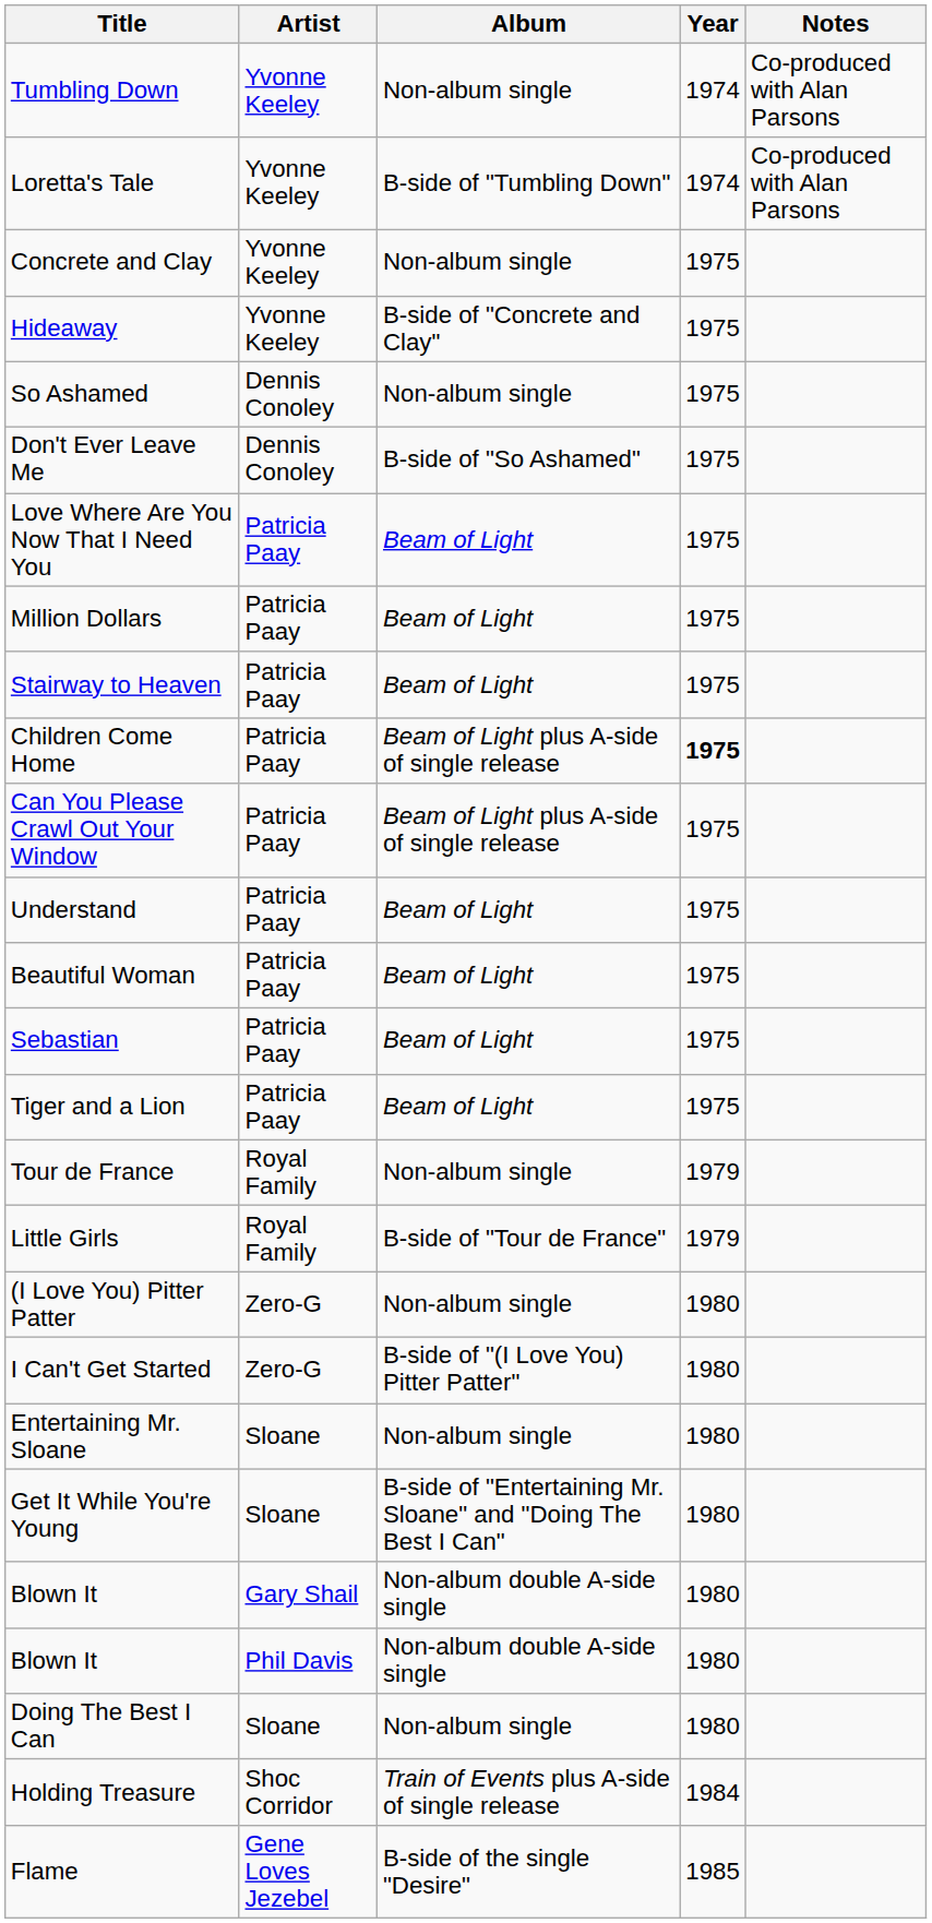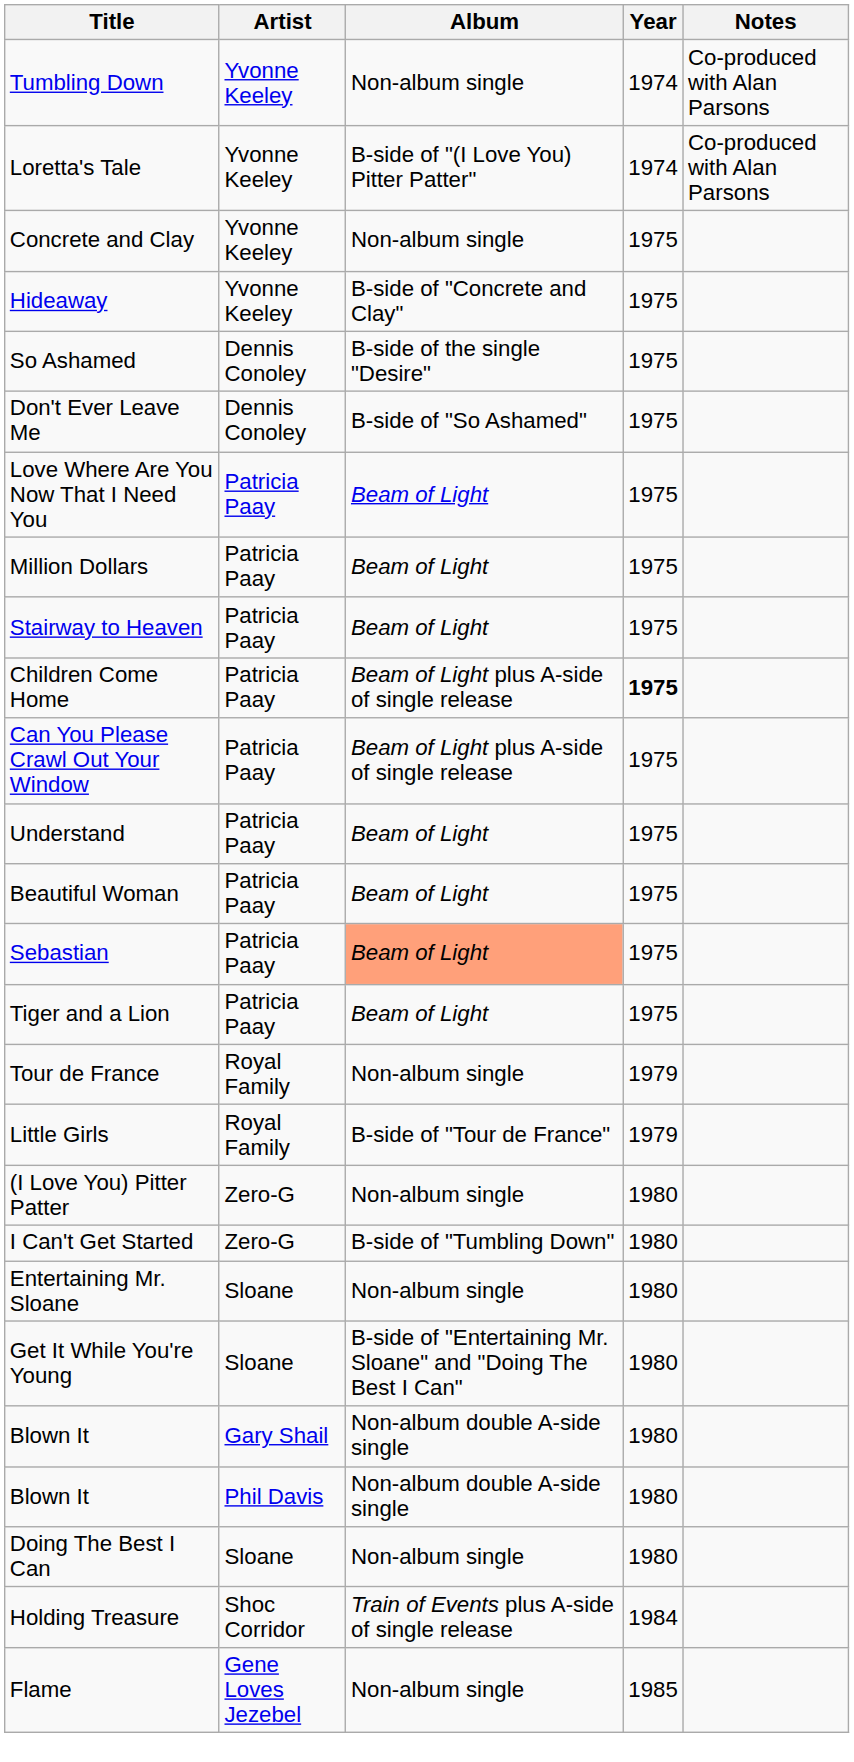Loretta's Tale | Album: B-side of "Tumbling Down" -> B-side of "(I Love You) Pitter Patter"
So Ashamed | Album: Non-album single -> B-side of the single "Desire"
Sebastian | Album: no background -> lightsalmon background
I Can't Get Started | Album: B-side of "(I Love You) Pitter Patter" -> B-side of "Tumbling Down"
Flame | Album: B-side of the single "Desire" -> Non-album single
